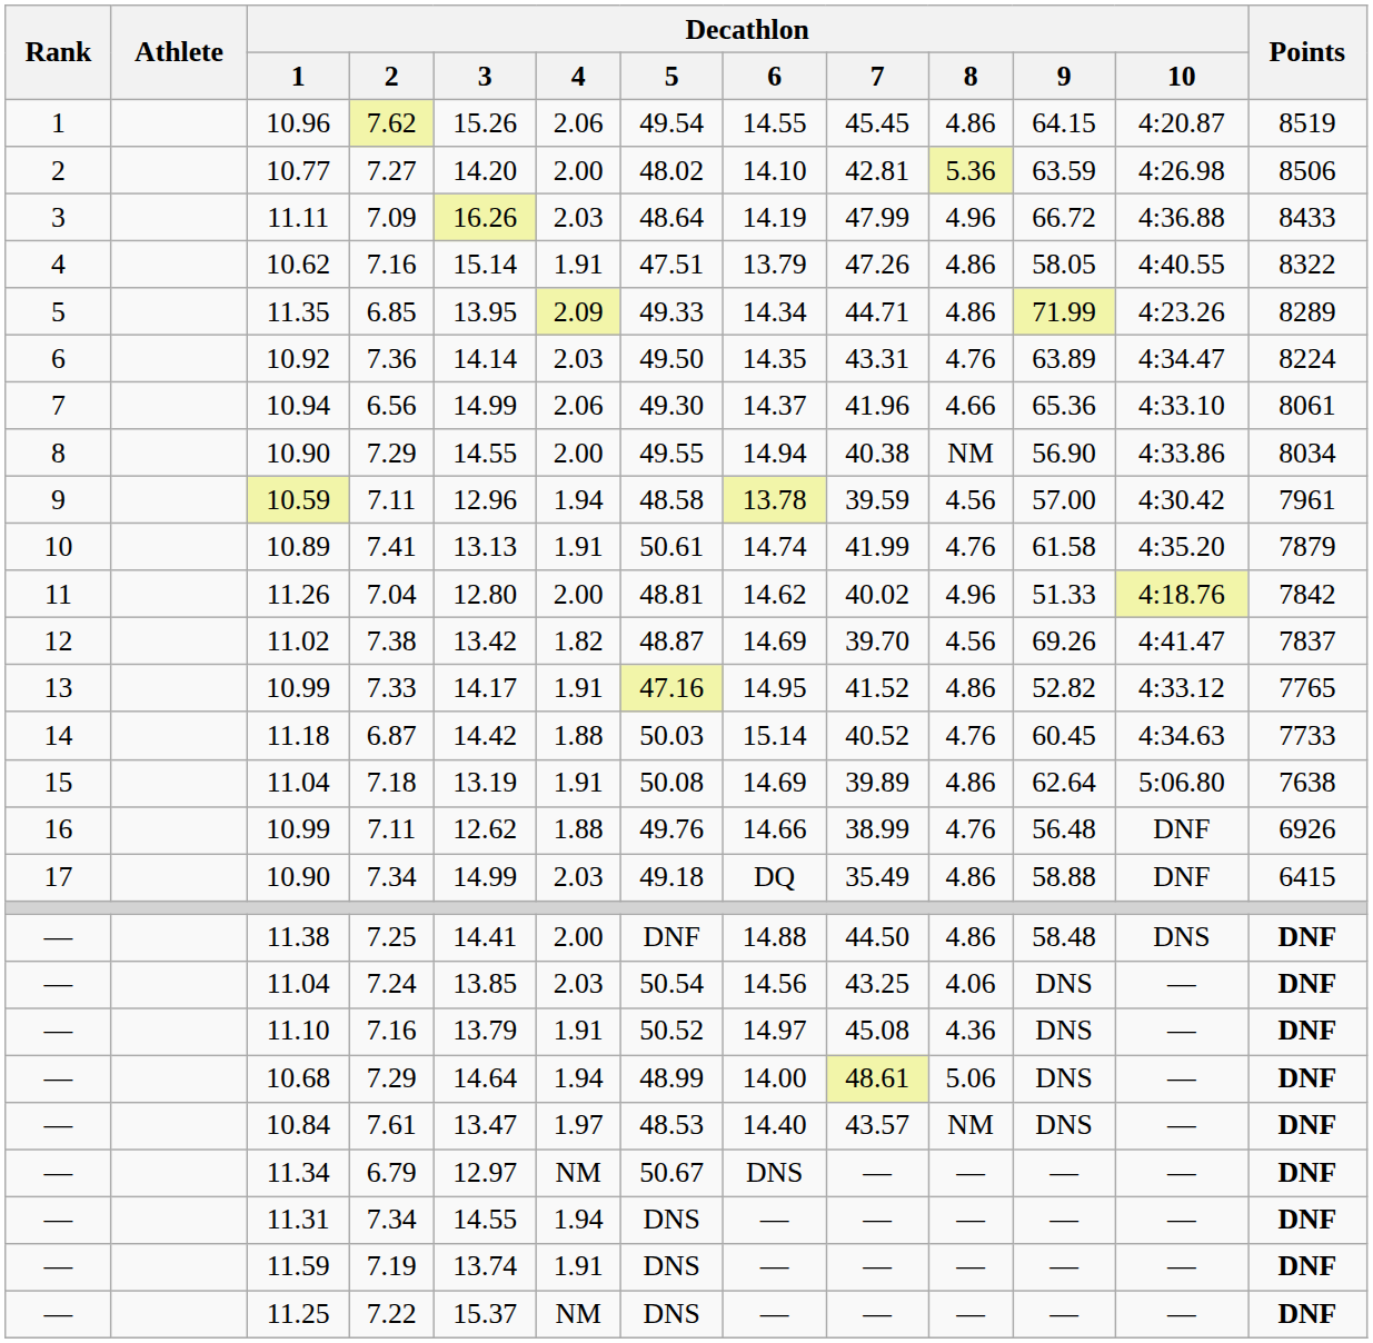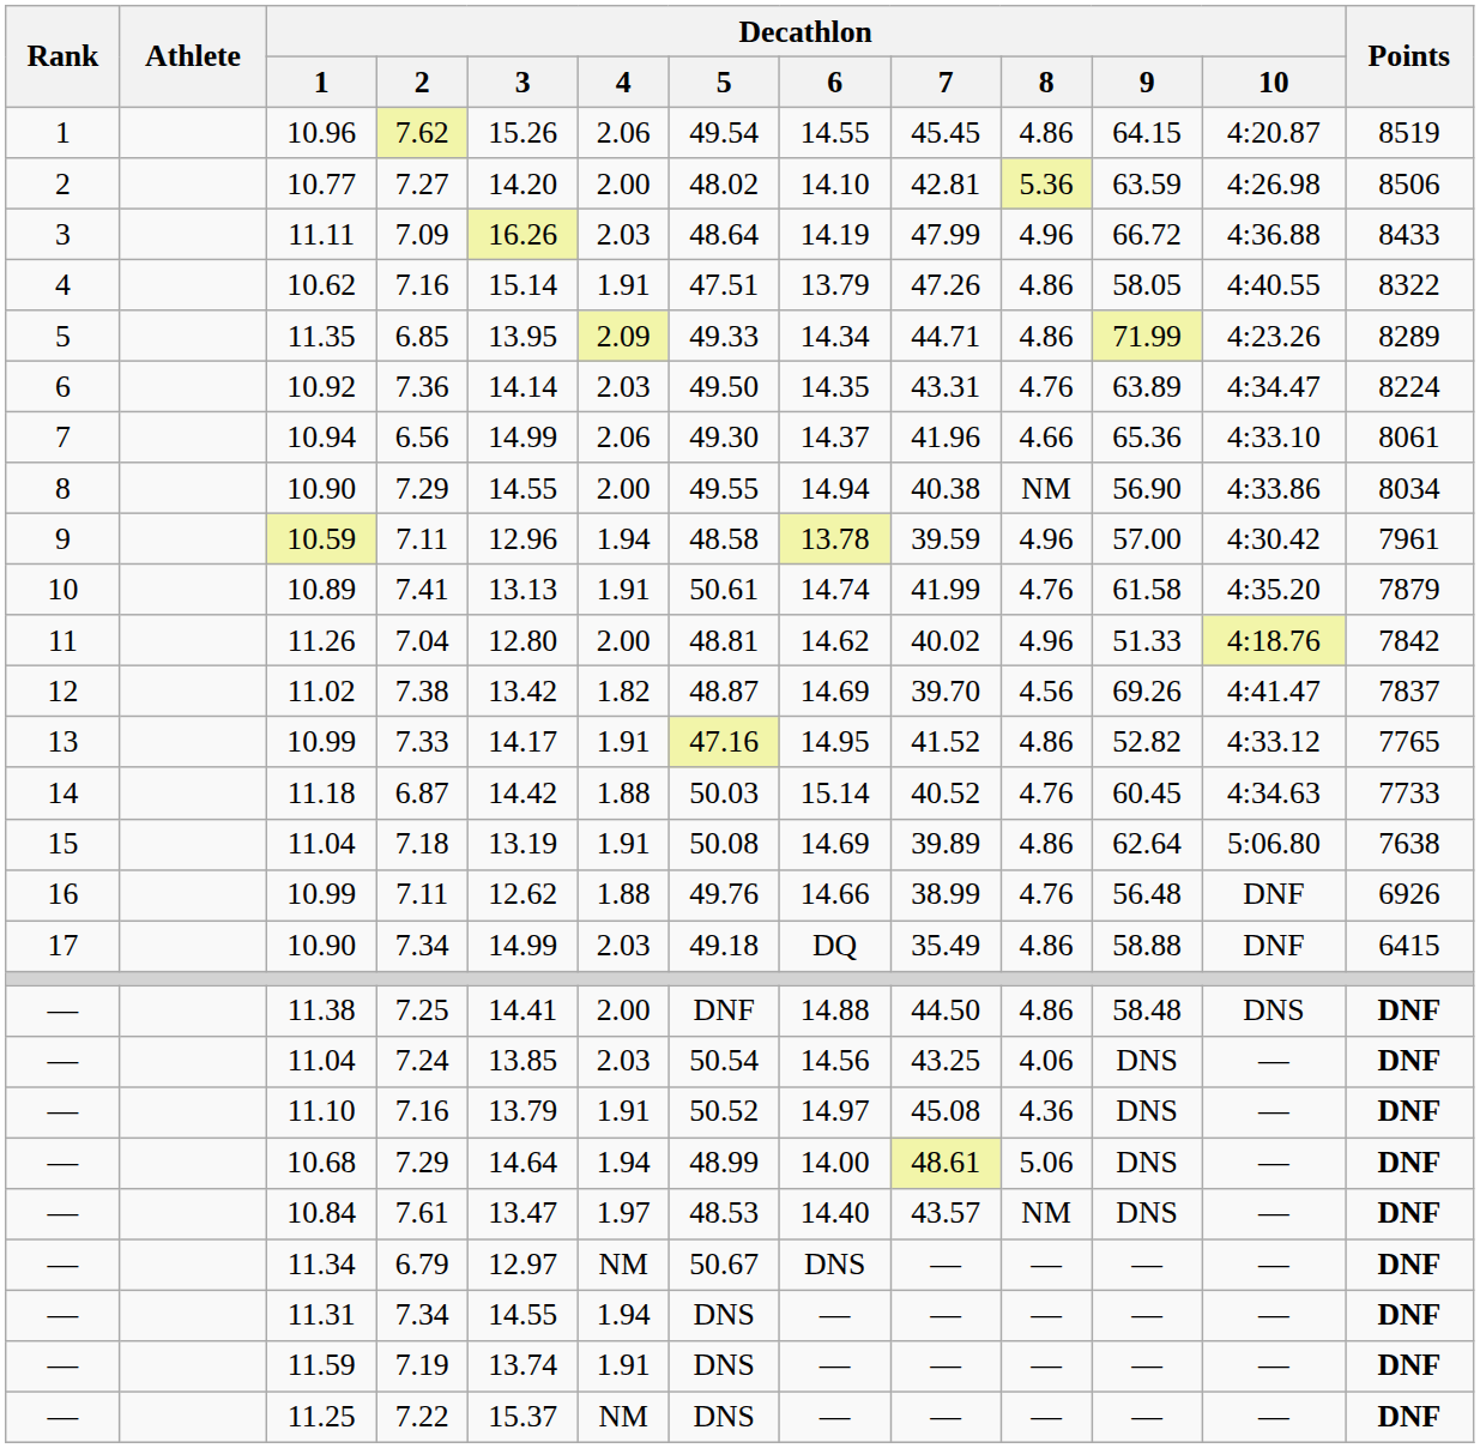10.59 | Decathlon / 8: 4.56 -> 4.96
